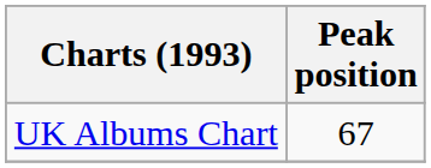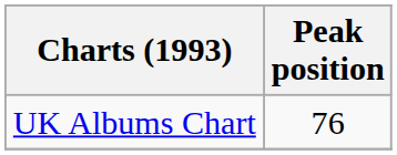UK Albums Chart | Peak position: 67 -> 76
